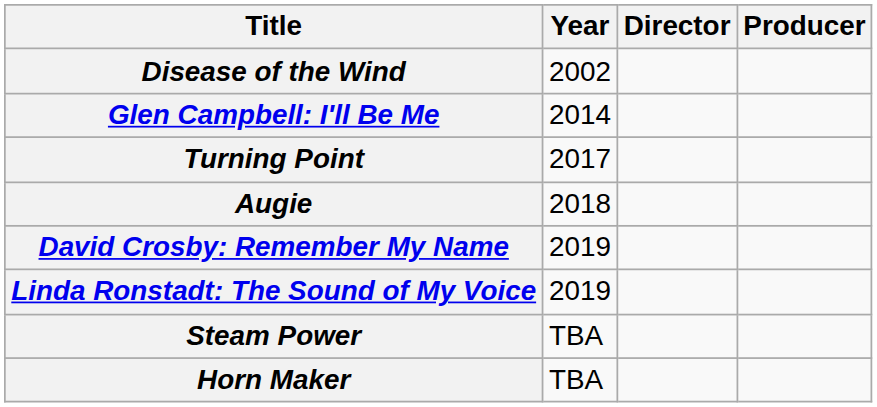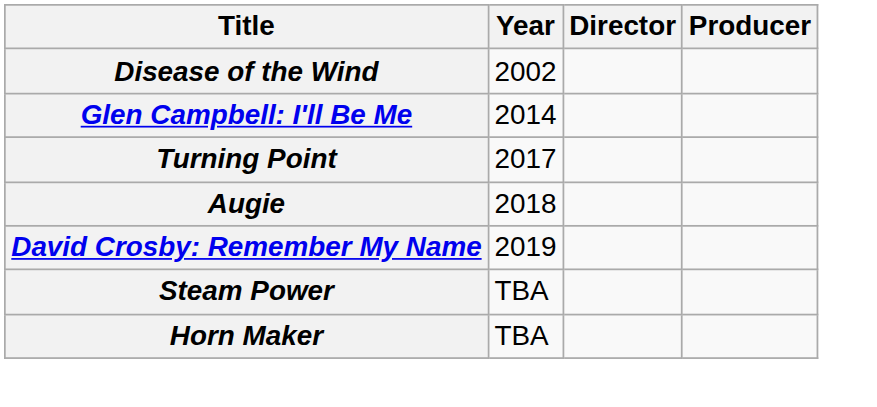- row: Linda Ronstadt: The Sound of My Voice | 2019
